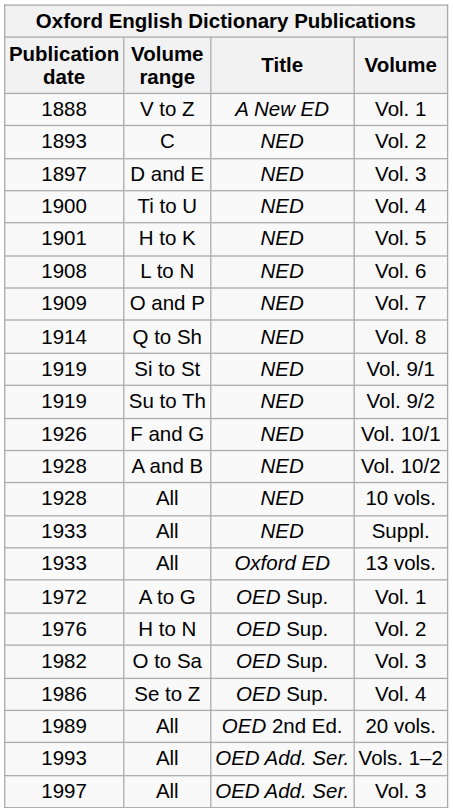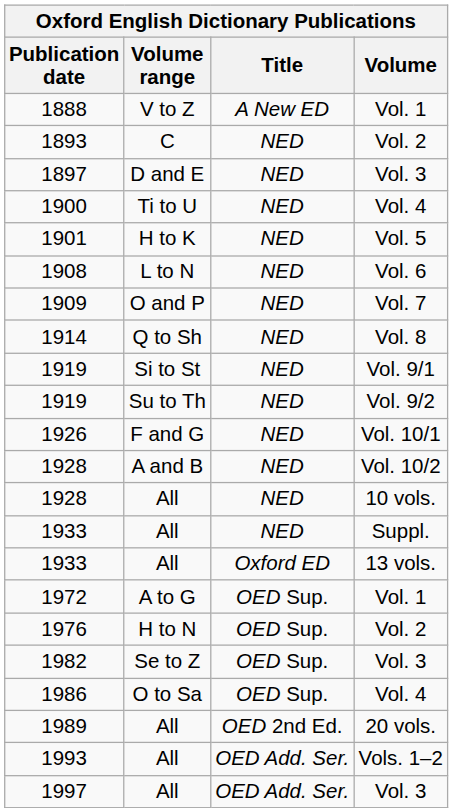1982 | Volume range: O to Sa -> Se to Z
1986 | Volume range: Se to Z -> O to Sa
